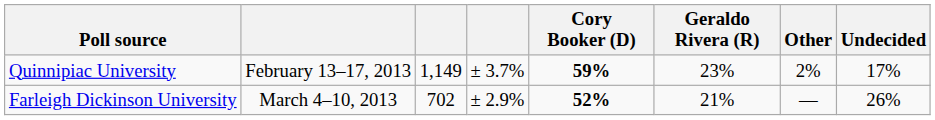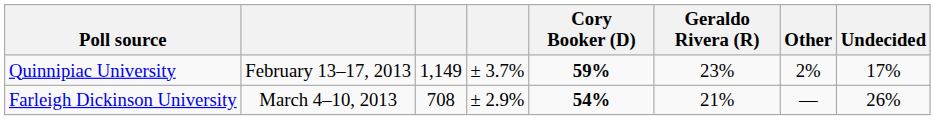Farleigh Dickinson University | column 3: 702 -> 708
Farleigh Dickinson University | Cory Booker (D): 52% -> 54%
